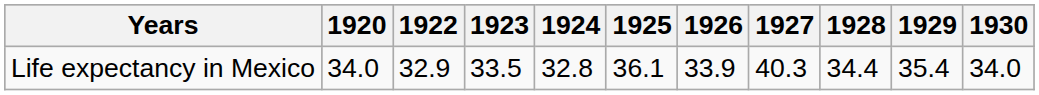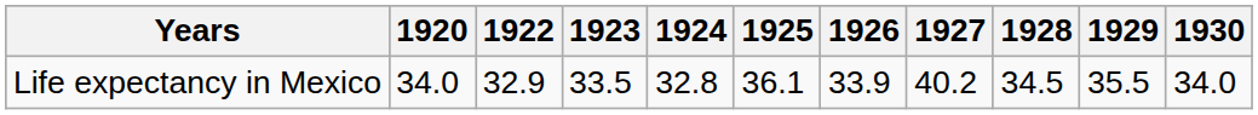Life expectancy in Mexico | 1927: 40.3 -> 40.2
Life expectancy in Mexico | 1928: 34.4 -> 34.5
Life expectancy in Mexico | 1929: 35.4 -> 35.5
